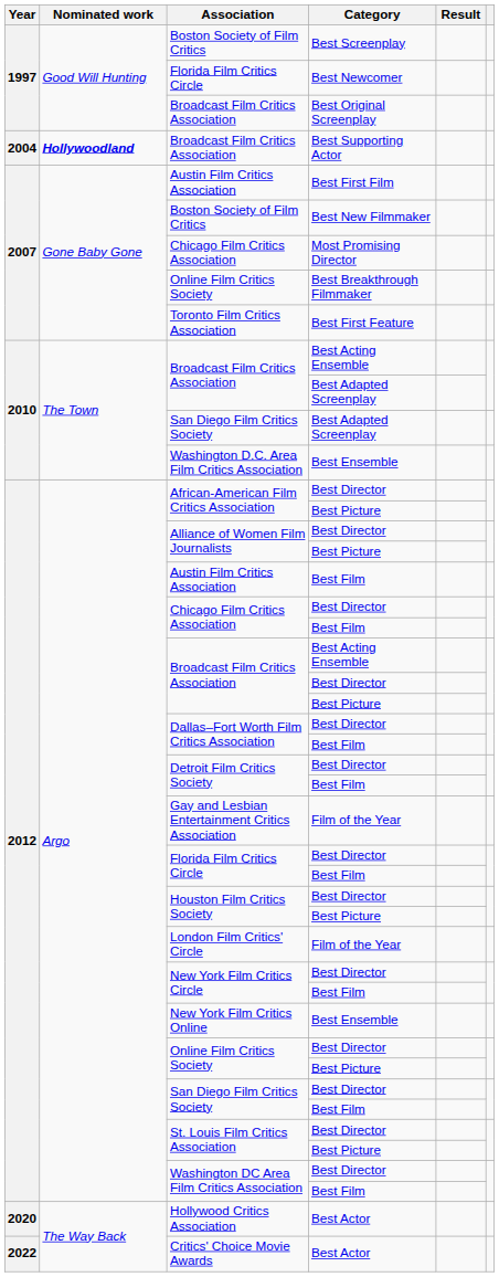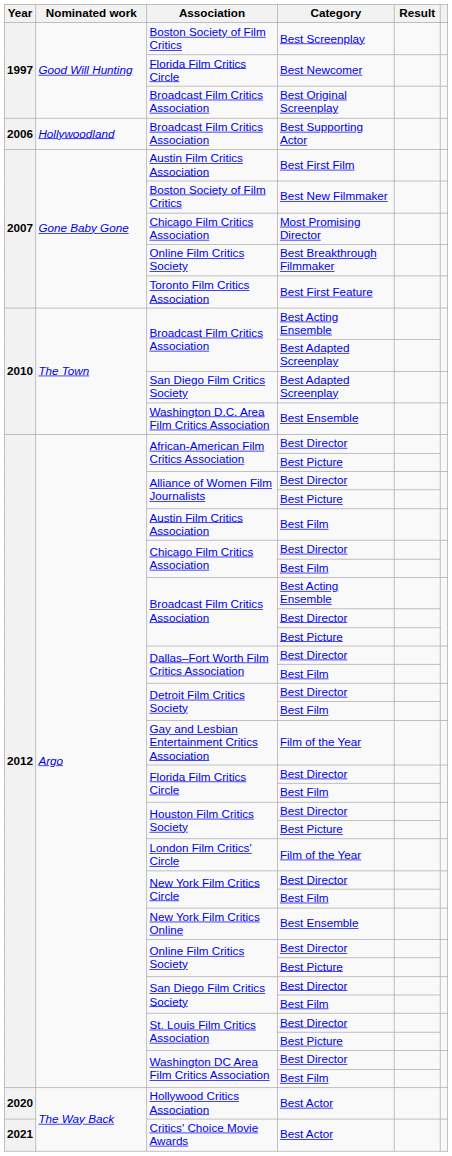Broadcast Film Critics Association / Best Supporting Actor | Year: 2004 -> 2006
Broadcast Film Critics Association / Best Supporting Actor | Nominated work: bold -> normal
Critics' Choice Movie Awards | Year: 2022 -> 2021
